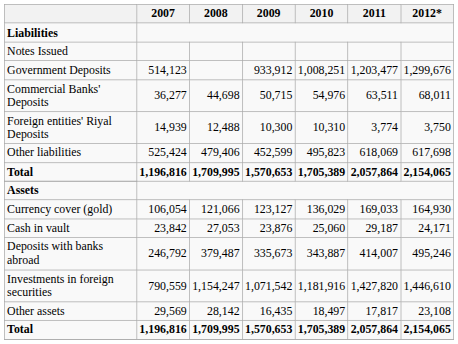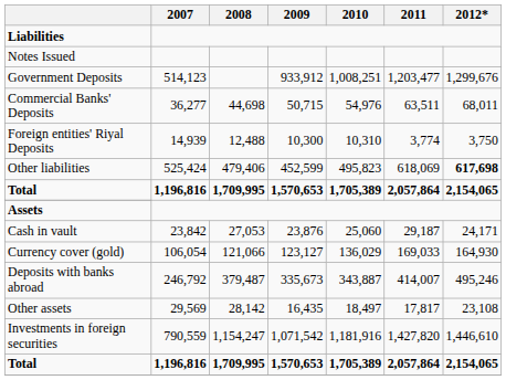Other liabilities | 2012*: normal -> bold
rows swapped: Currency cover (gold) <-> Cash in vault
rows swapped: Investments in foreign securities <-> Other assets
